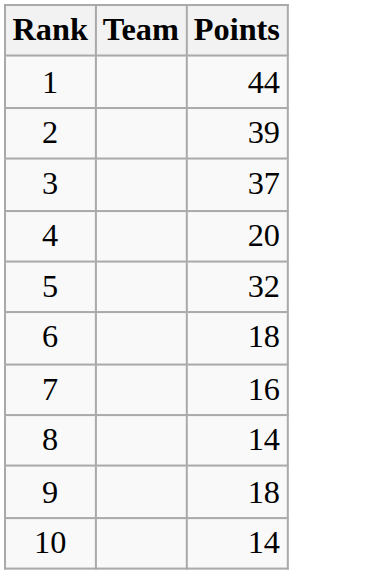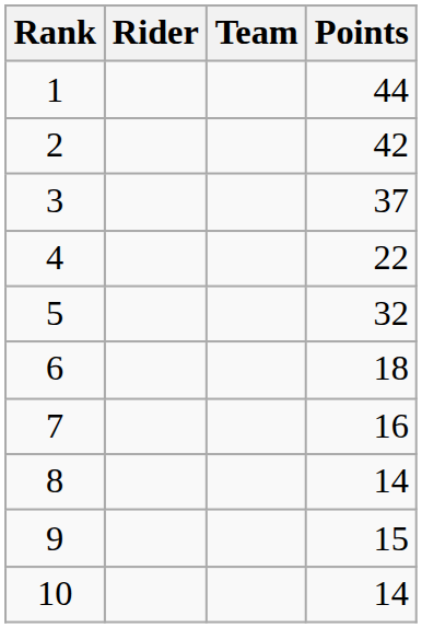+ column: Rider
2 | Points: 39 -> 42
4 | Points: 20 -> 22
9 | Points: 18 -> 15
